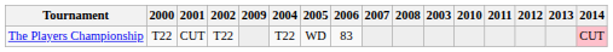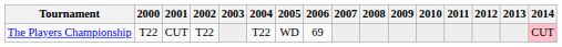columns swapped: 2003 <-> 2009
The Players Championship | 2006: 83 -> 69
